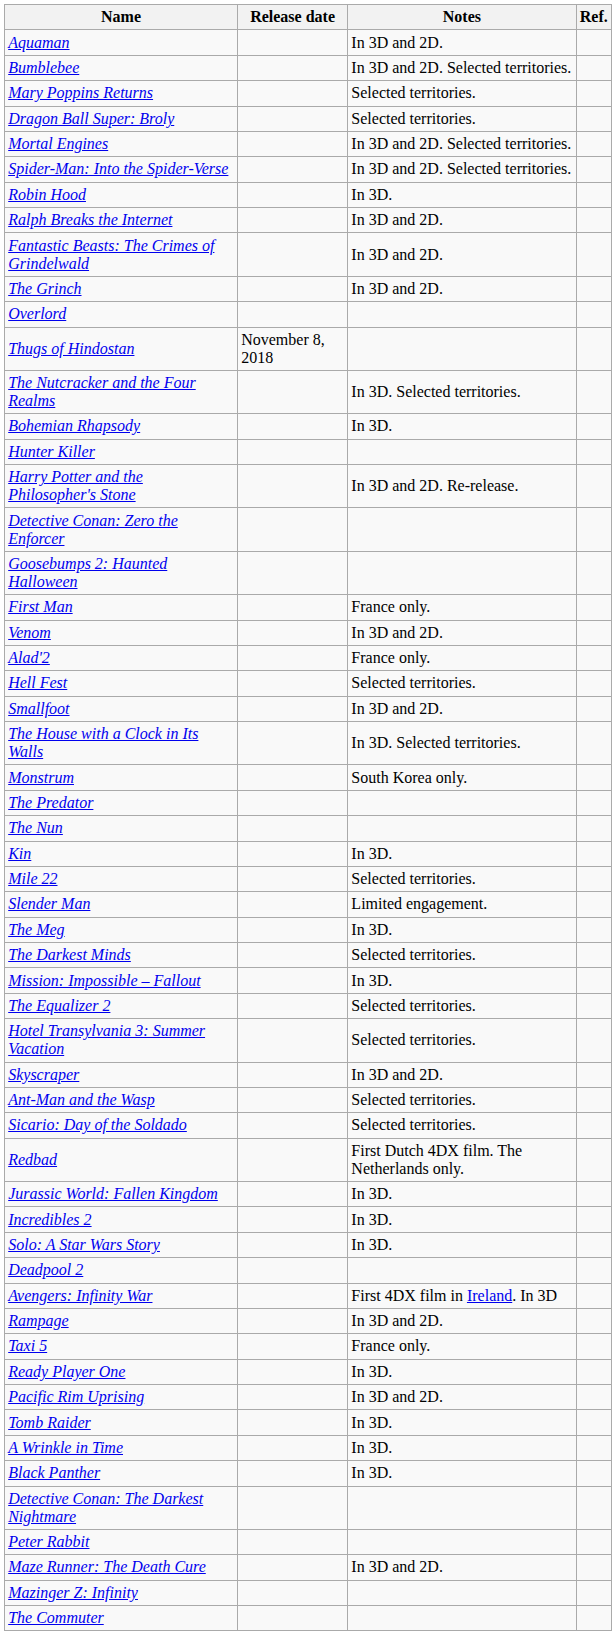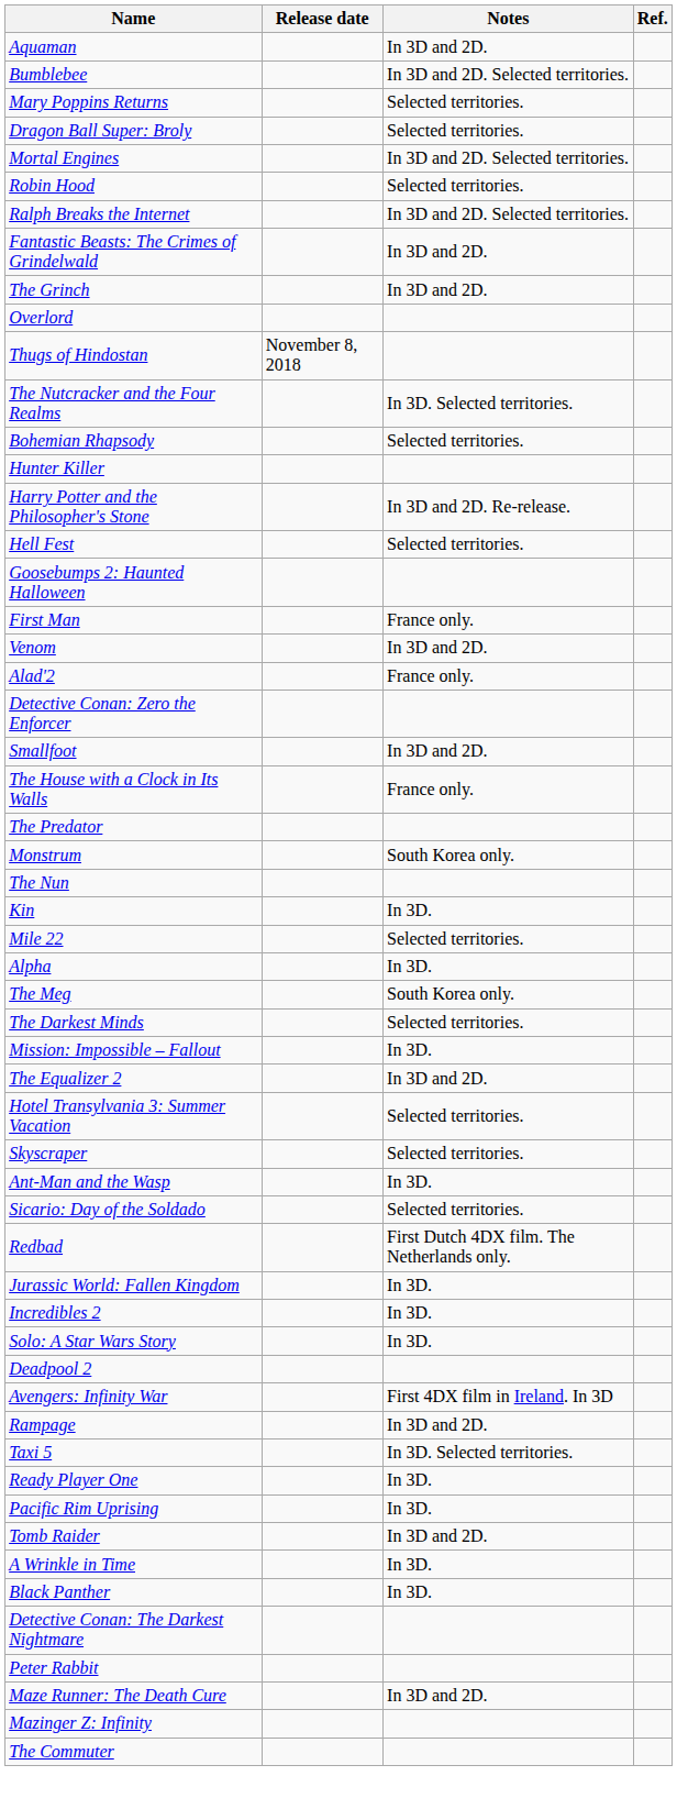- row: Spider-Man: Into the Spider-Verse | In 3D and 2D. Selected territories.
Robin Hood | Notes: In 3D. -> Selected territories.
Ralph Breaks the Internet | Notes: In 3D and 2D. -> In 3D and 2D. Selected territories.
Bohemian Rhapsody | Notes: In 3D. -> Selected territories.
rows swapped: Detective Conan: Zero the Enforcer <-> Hell Fest
The House with a Clock in Its Walls | Notes: In 3D. Selected territories. -> France only.
rows swapped: The Predator <-> Monstrum
+ row: Alpha | In 3D.
- row: Slender Man | Limited engagement.
The Meg | Notes: In 3D. -> South Korea only.
The Equalizer 2 | Notes: Selected territories. -> In 3D and 2D.
Skyscraper | Notes: In 3D and 2D. -> Selected territories.
Ant-Man and the Wasp | Notes: Selected territories. -> In 3D.
Taxi 5 | Notes: France only. -> In 3D. Selected territories.
Pacific Rim Uprising | Notes: In 3D and 2D. -> In 3D.
Tomb Raider | Notes: In 3D. -> In 3D and 2D.
